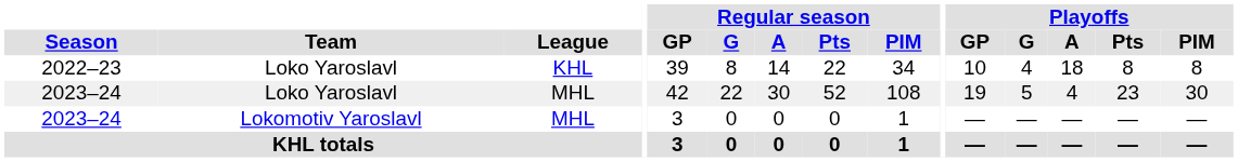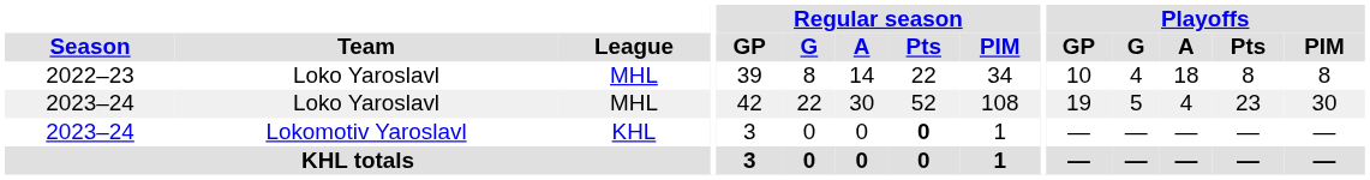2022–23 | League: KHL -> MHL
2023–24 / Lokomotiv Yaroslavl | League: MHL -> KHL
2023–24 / Lokomotiv Yaroslavl | Regular season / Pts: normal -> bold
